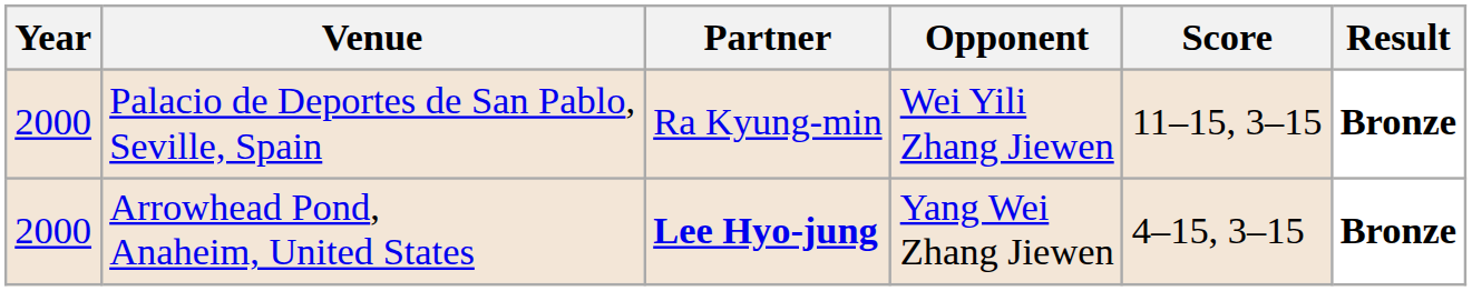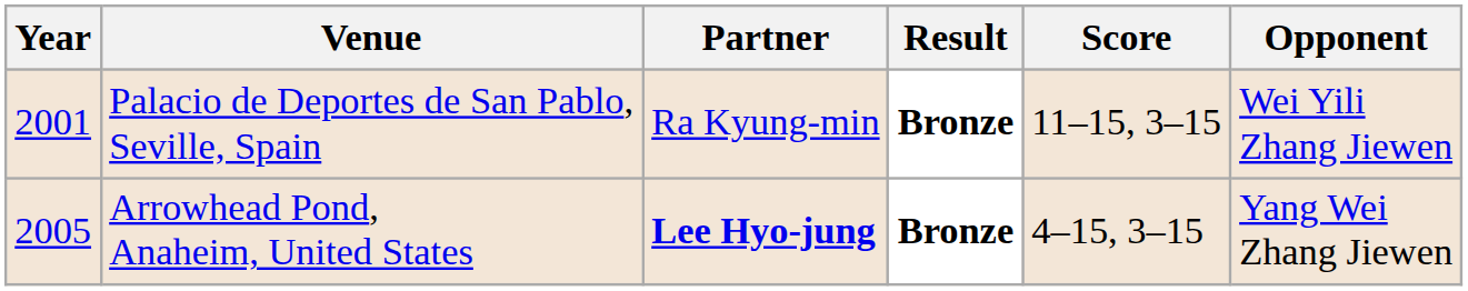columns swapped: Opponent <-> Result
Palacio de Deportes de San Pablo, Seville, Spain | Year: 2000 -> 2001
Arrowhead Pond, Anaheim, United States | Year: 2000 -> 2005
